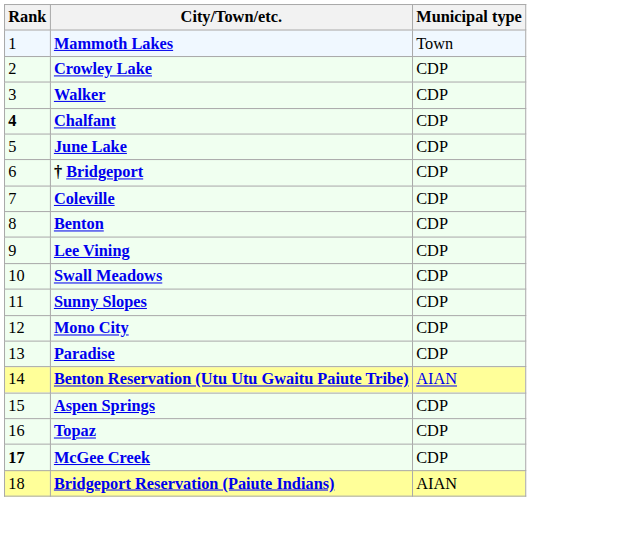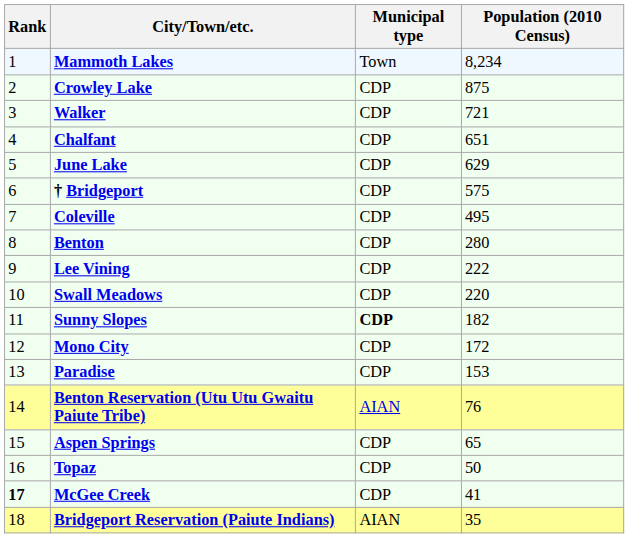+ column: Population (2010 Census) | 8,234 | 875 | 721 | 651 | 629 | 575 | 495 | 280 | 222 | 220 | 182 | 172 | 153 | 76 | 65 | 50 | 41 | 35
Chalfant | Rank: bold -> normal
Sunny Slopes | Municipal type: normal -> bold
